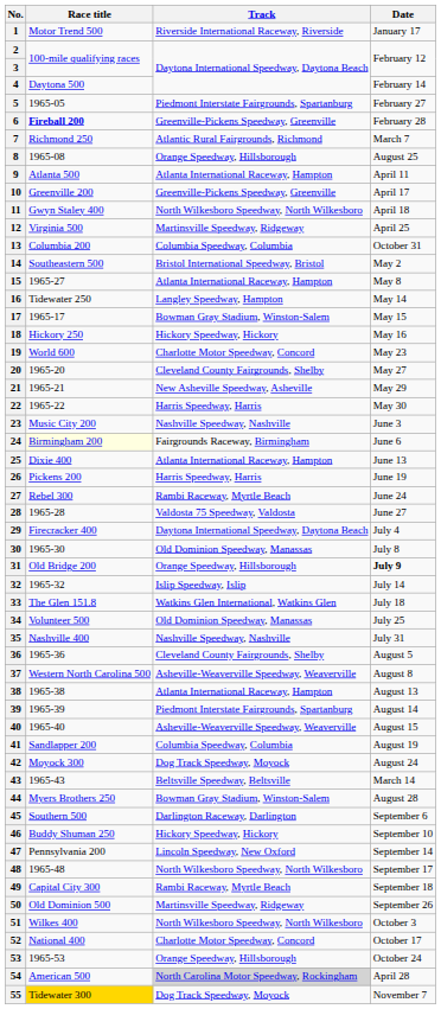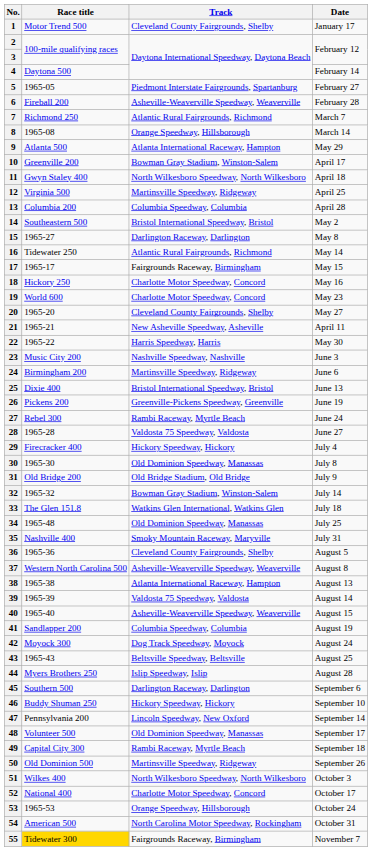1 | Track: Riverside International Raceway, Riverside -> Cleveland County Fairgrounds, Shelby
6 | Race title: bold -> normal
6 | Track: Greenville-Pickens Speedway, Greenville -> Asheville-Weaverville Speedway, Weaverville
8 | Date: August 25 -> March 14
9 | Date: April 11 -> May 29
10 | Track: Greenville-Pickens Speedway, Greenville -> Bowman Gray Stadium, Winston-Salem
13 | Date: October 31 -> April 28
15 | Track: Atlanta International Raceway, Hampton -> Darlington Raceway, Darlington
16 | Track: Langley Speedway, Hampton -> Atlantic Rural Fairgrounds, Richmond
17 | Track: Bowman Gray Stadium, Winston-Salem -> Fairgrounds Raceway, Birmingham
18 | Track: Hickory Speedway, Hickory -> Charlotte Motor Speedway, Concord
21 | Date: May 29 -> April 11
24 | Race title: lightyellow background -> no background
24 | Track: Fairgrounds Raceway, Birmingham -> Martinsville Speedway, Ridgeway
25 | Track: Atlanta International Raceway, Hampton -> Bristol International Speedway, Bristol
26 | Track: Harris Speedway, Harris -> Greenville-Pickens Speedway, Greenville
29 | Track: Daytona International Speedway, Daytona Beach -> Hickory Speedway, Hickory
31 | Track: Orange Speedway, Hillsborough -> Old Bridge Stadium, Old Bridge
31 | Date: bold -> normal
32 | Track: Islip Speedway, Islip -> Bowman Gray Stadium, Winston-Salem
34 | Race title: Volunteer 500 -> 1965-48
35 | Track: Nashville Speedway, Nashville -> Smoky Mountain Raceway, Maryville
39 | Track: Piedmont Interstate Fairgrounds, Spartanburg -> Valdosta 75 Speedway, Valdosta
43 | Date: March 14 -> August 25
44 | Track: Bowman Gray Stadium, Winston-Salem -> Islip Speedway, Islip
48 | Race title: 1965-48 -> Volunteer 500
48 | Track: North Wilkesboro Speedway, North Wilkesboro -> Old Dominion Speedway, Manassas
54 | Track: lightgrey background -> no background
54 | Date: April 28 -> October 31
55 | Track: Dog Track Speedway, Moyock -> Fairgrounds Raceway, Birmingham
